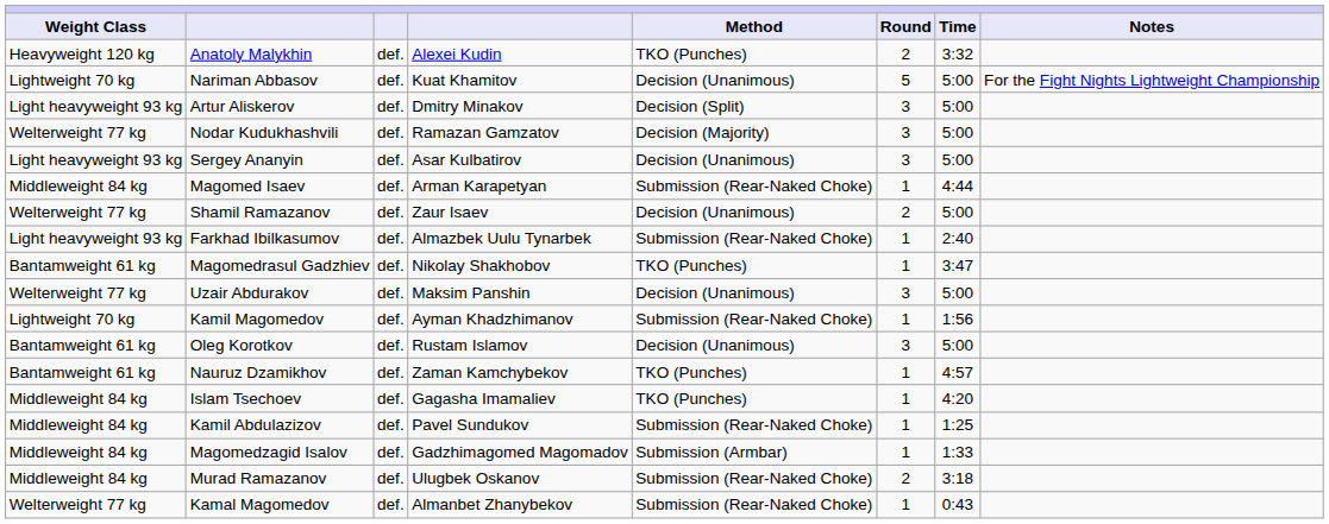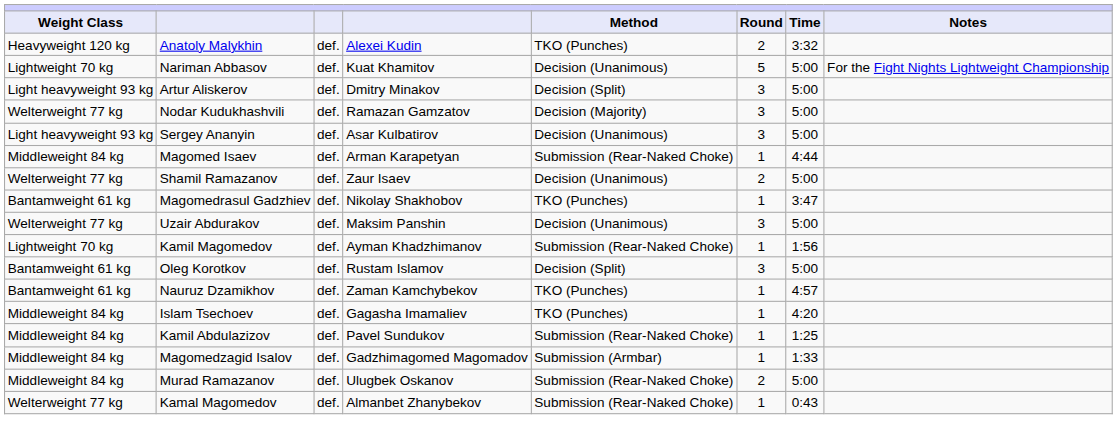- row: Light heavyweight 93 kg | Farkhad Ibilkasumov | def. | Almazbek Uulu Tynarbek | Submission (Rear-Naked Choke) | 1 | 2:40
Oleg Korotkov | Method: Decision (Unanimous) -> Decision (Split)
Murad Ramazanov | Time: 3:18 -> 5:00
